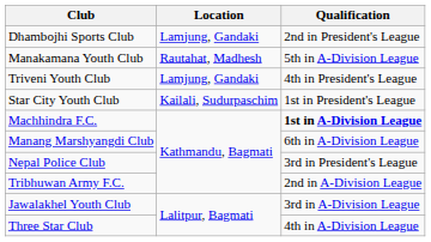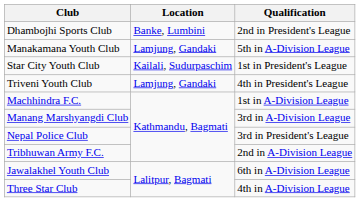Dhambojhi Sports Club | Location: Lamjung, Gandaki -> Banke, Lumbini
Manakamana Youth Club | Location: Rautahat, Madhesh -> Lamjung, Gandaki
rows swapped: Star City Youth Club <-> Triveni Youth Club
Machhindra F.C. | Qualification: bold -> normal
Manang Marshyangdi Club | Qualification: 6th in A-Division League -> 3rd in A-Division League
Jawalakhel Youth Club | Qualification: 3rd in A-Division League -> 6th in A-Division League
